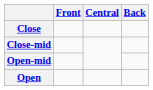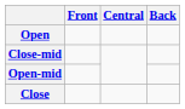rows swapped: Close <-> Open
